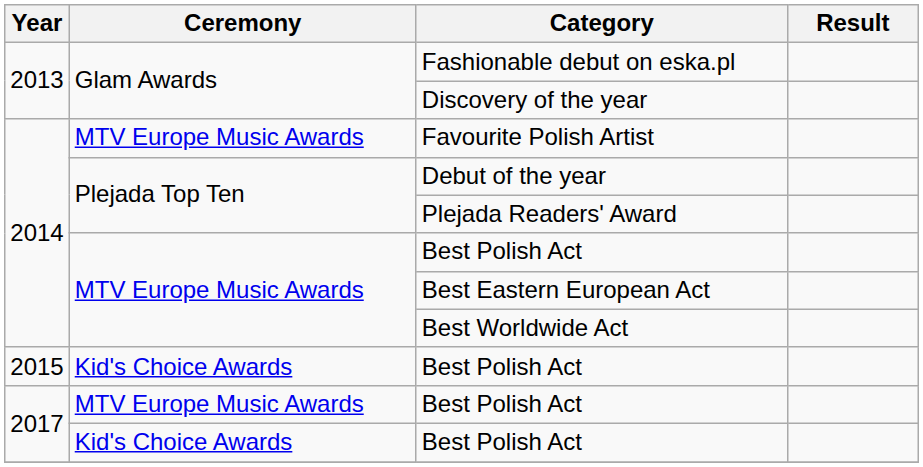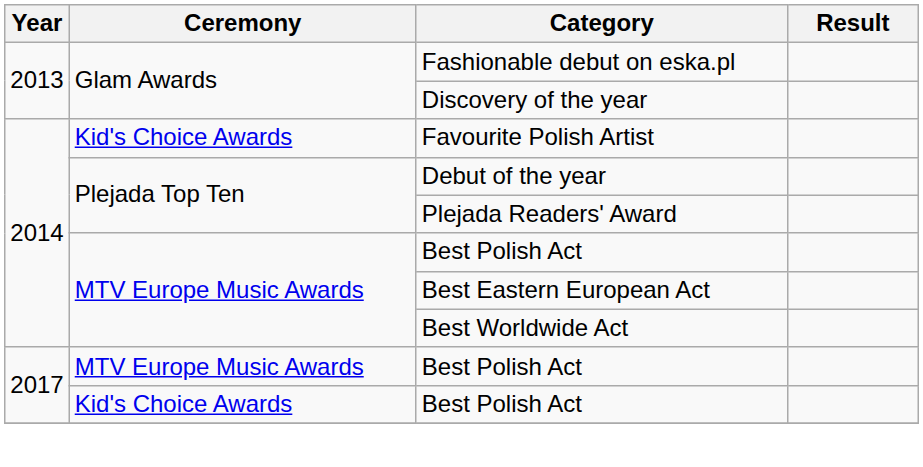Favourite Polish Artist | Ceremony: MTV Europe Music Awards -> Kid's Choice Awards
- row: 2015 | Kid's Choice Awards | Best Polish Act
